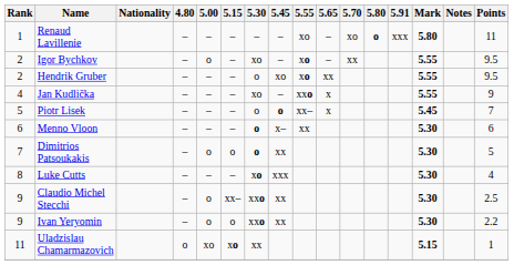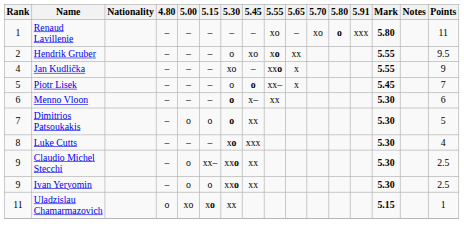- row: 2 | Igor Bychkov | – | o | – | xo | – | xo | – | xx | 5.55 | 9.5
Ivan Yeryomin | Points: 2.2 -> 2.5
